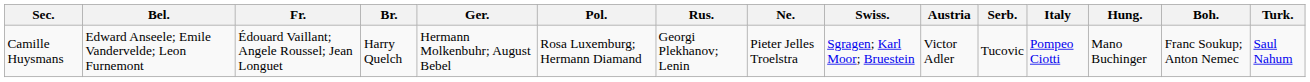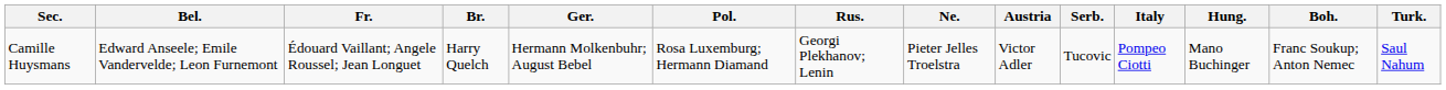- column: Swiss. | Sgragen; Karl Moor; Bruestein
